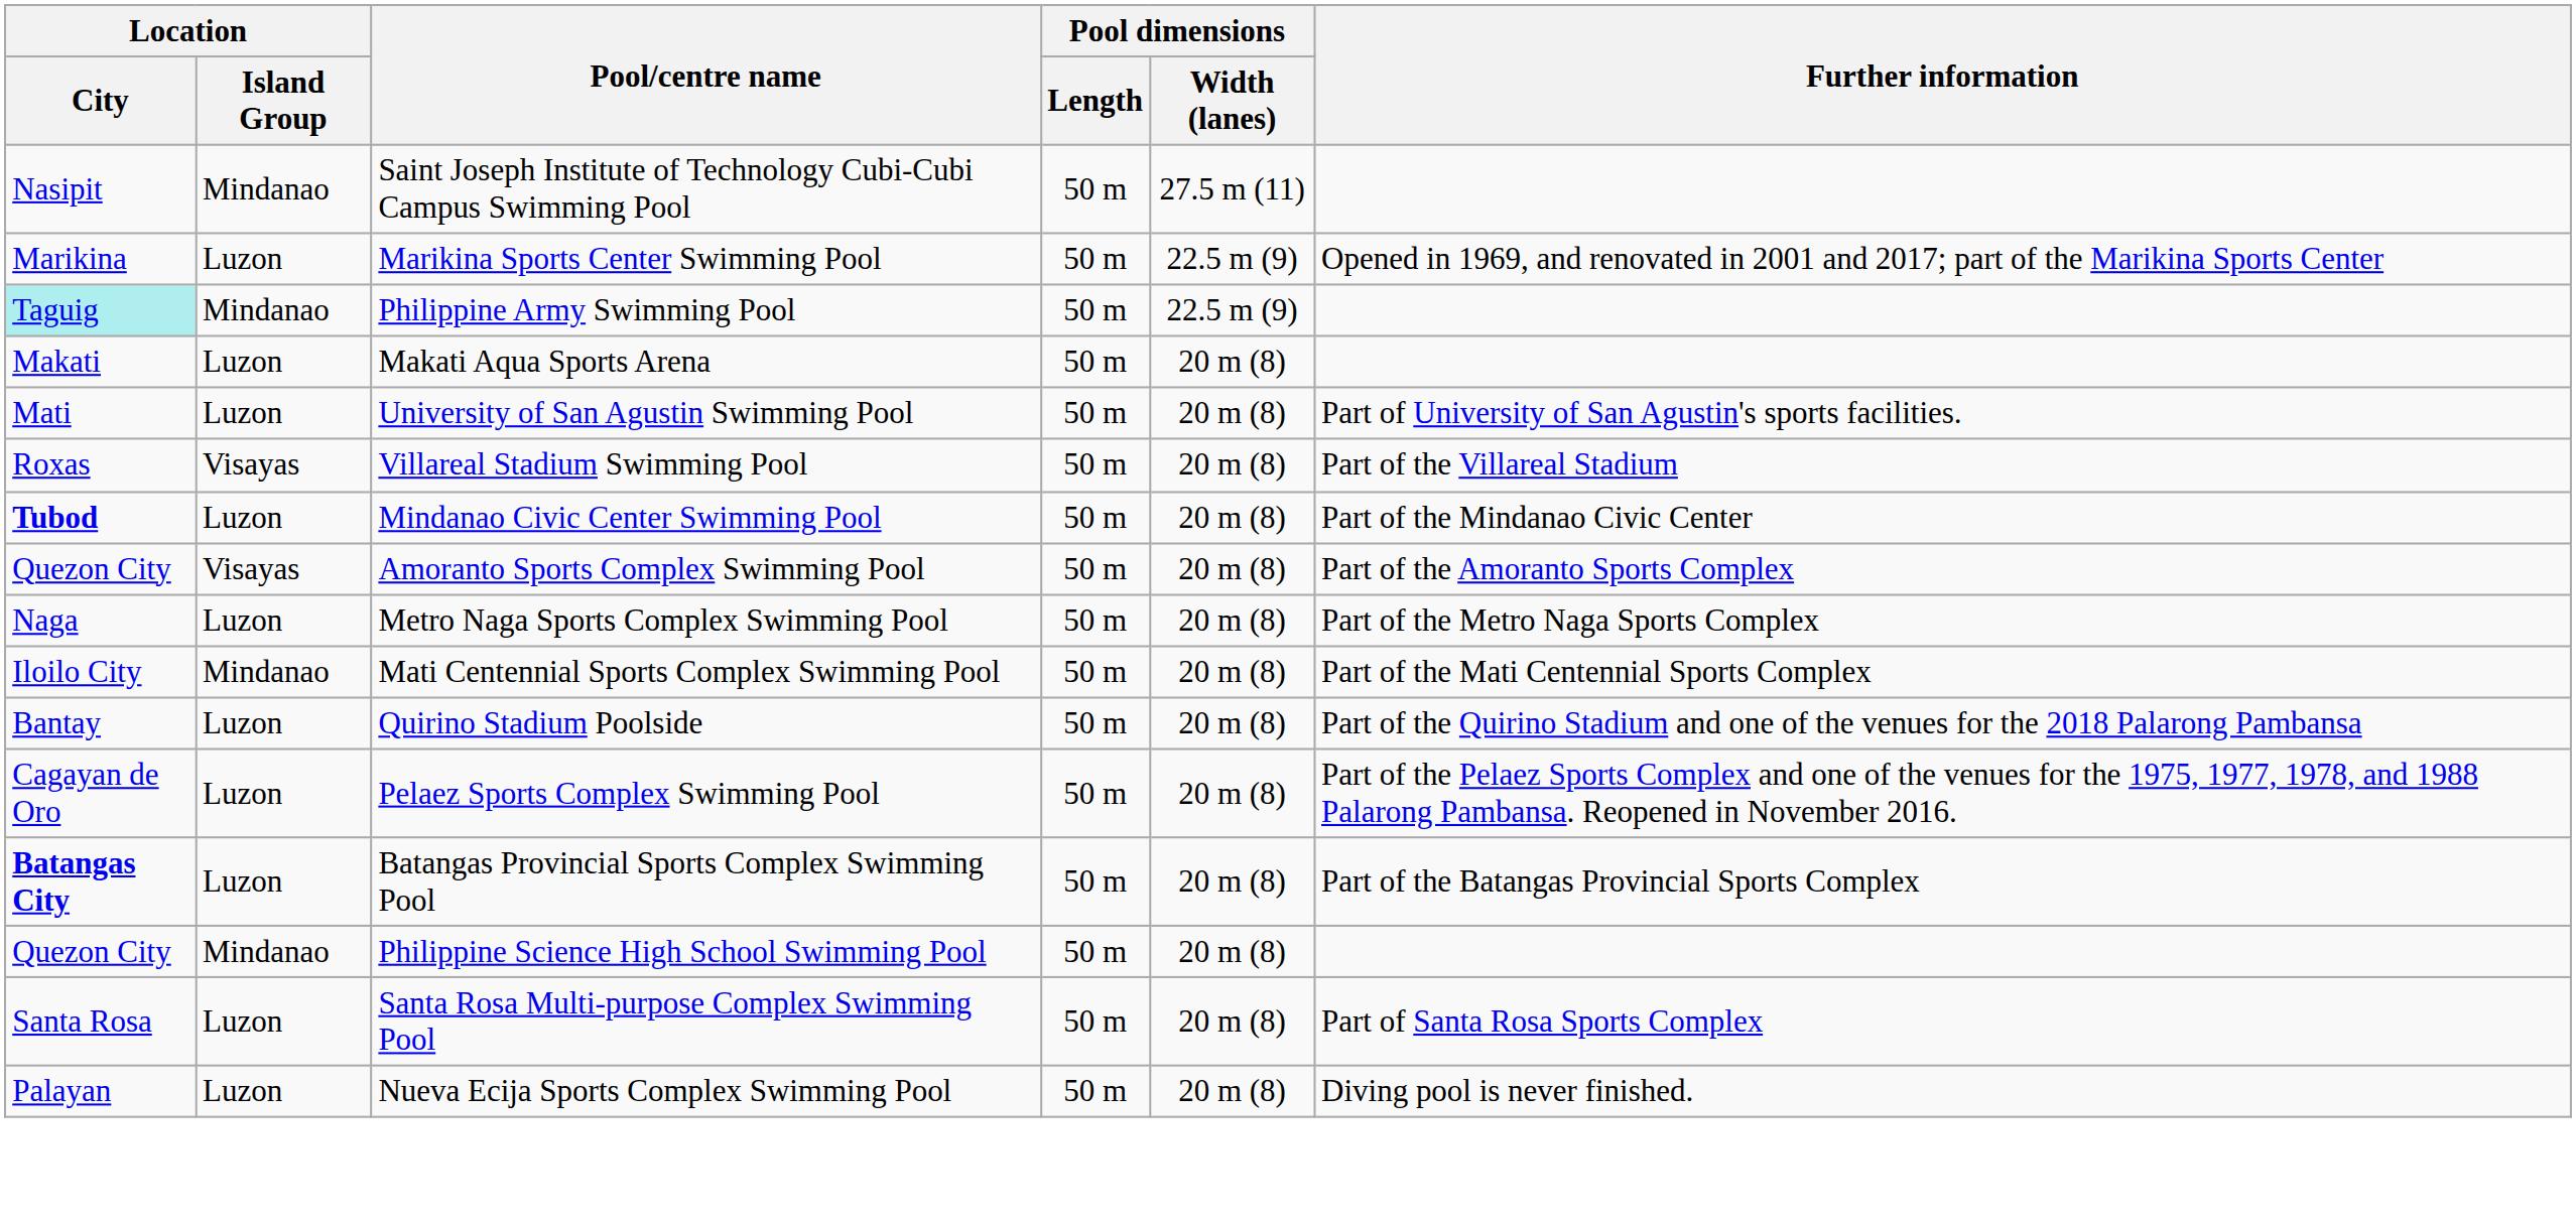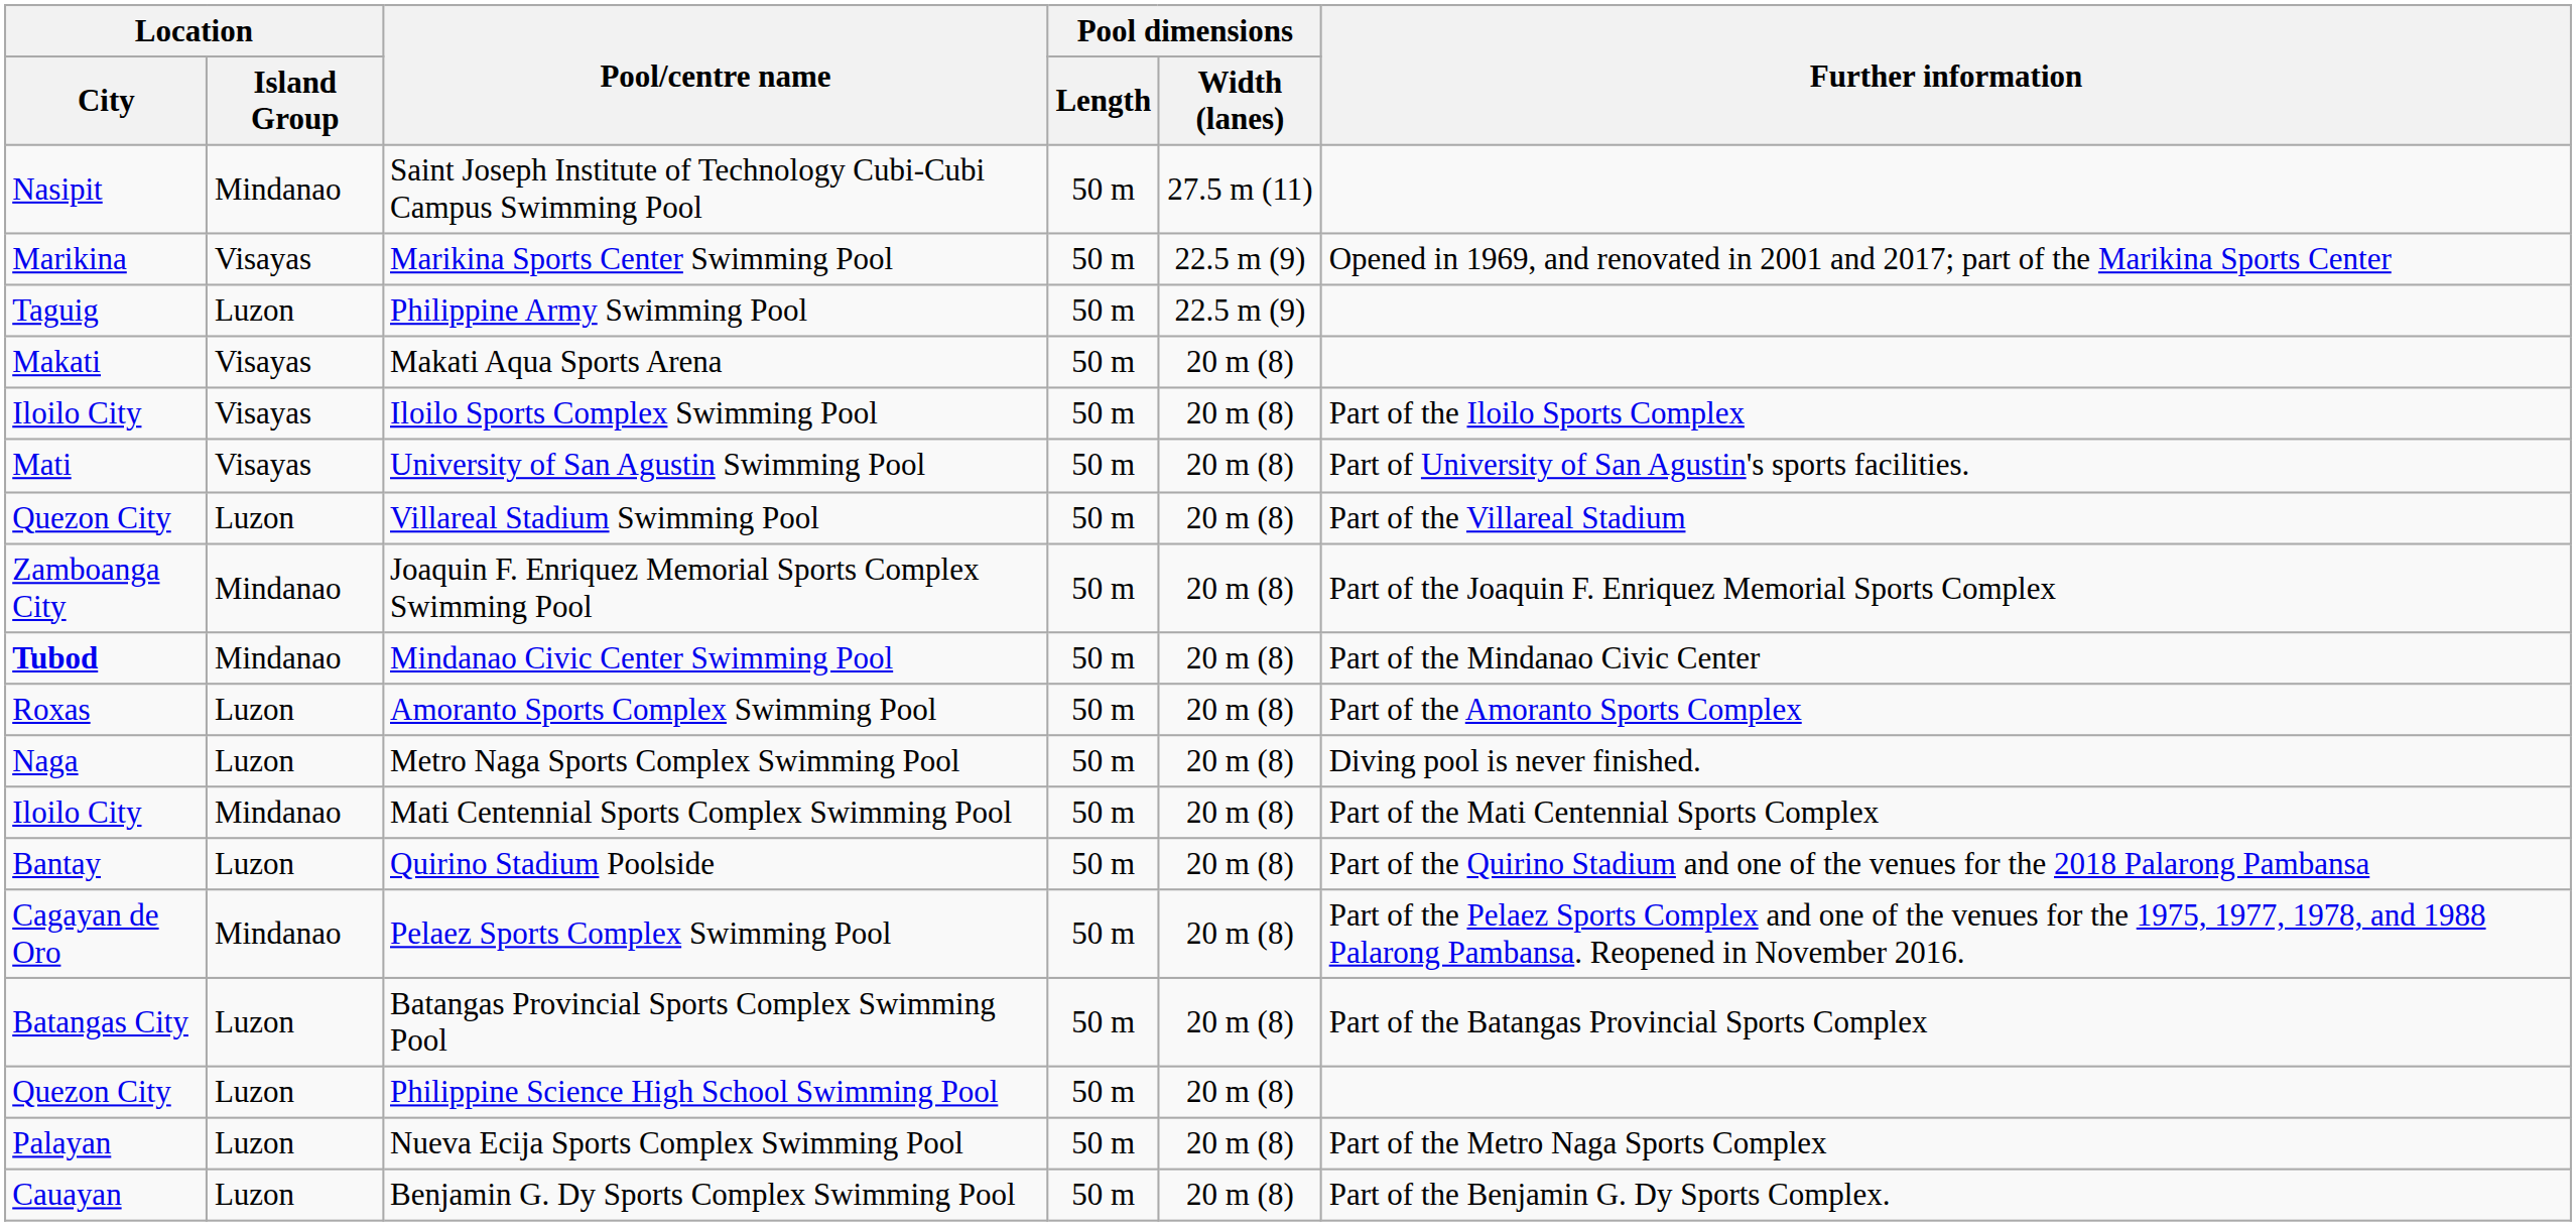Marikina Sports Center Swimming Pool | Location / Island Group: Luzon -> Visayas
Philippine Army Swimming Pool | Location / City: paleturquoise background -> no background
Philippine Army Swimming Pool | Location / Island Group: Mindanao -> Luzon
Makati Aqua Sports Arena | Location / Island Group: Luzon -> Visayas
+ row: Iloilo City | Visayas | Iloilo Sports Complex Swimming Pool | 50 m | 20 m (8) | Part of the Iloilo Sports Complex
University of San Agustin Swimming Pool | Location / Island Group: Luzon -> Visayas
Villareal Stadium Swimming Pool | Location / City: Roxas -> Quezon City
Villareal Stadium Swimming Pool | Location / Island Group: Visayas -> Luzon
+ row: Zamboanga City | Mindanao | Joaquin F. Enriquez Memorial Sports Complex Swimming Pool | 50 m | 20 m (8) | Part of the Joaquin F. Enriquez Memorial Sports Complex
Mindanao Civic Center Swimming Pool | Location / Island Group: Luzon -> Mindanao
Amoranto Sports Complex Swimming Pool | Location / City: Quezon City -> Roxas
Amoranto Sports Complex Swimming Pool | Location / Island Group: Visayas -> Luzon
Metro Naga Sports Complex Swimming Pool | Further information: Part of the Metro Naga Sports Complex -> Diving pool is never finished.
Pelaez Sports Complex Swimming Pool | Location / Island Group: Luzon -> Mindanao
Batangas Provincial Sports Complex Swimming Pool | Location / City: bold -> normal
Philippine Science High School Swimming Pool | Location / Island Group: Mindanao -> Luzon
- row: Santa Rosa | Luzon | Santa Rosa Multi-purpose Complex Swimming Pool | 50 m | 20 m (8) | Part of Santa Rosa Sports Complex
Nueva Ecija Sports Complex Swimming Pool | Further information: Diving pool is never finished. -> Part of the Metro Naga Sports Complex
+ row: Cauayan | Luzon | Benjamin G. Dy Sports Complex Swimming Pool | 50 m | 20 m (8) | Part of the Benjamin G. Dy Sports Complex.
